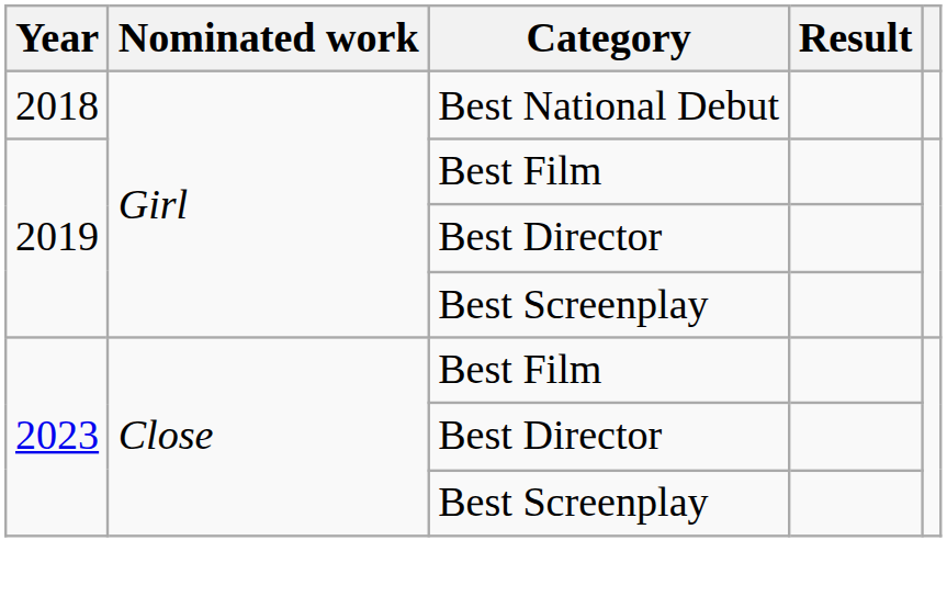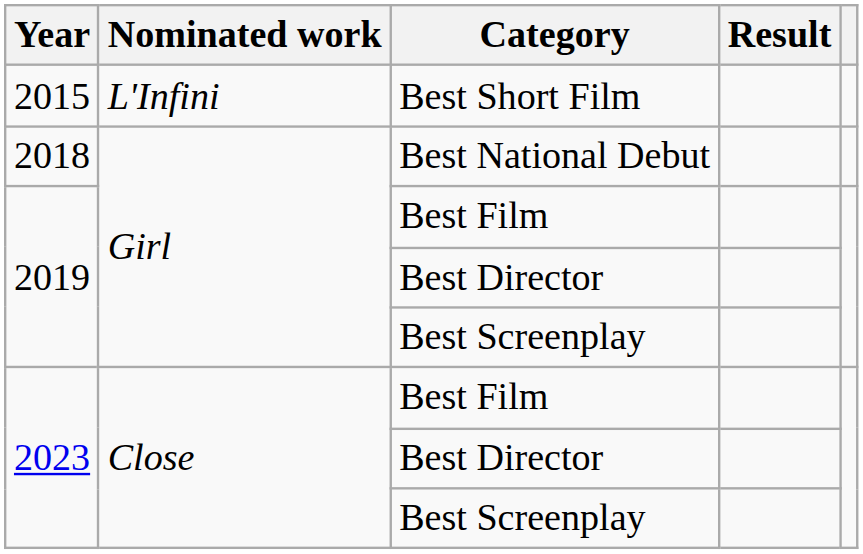+ row: 2015 | L'Infini | Best Short Film
